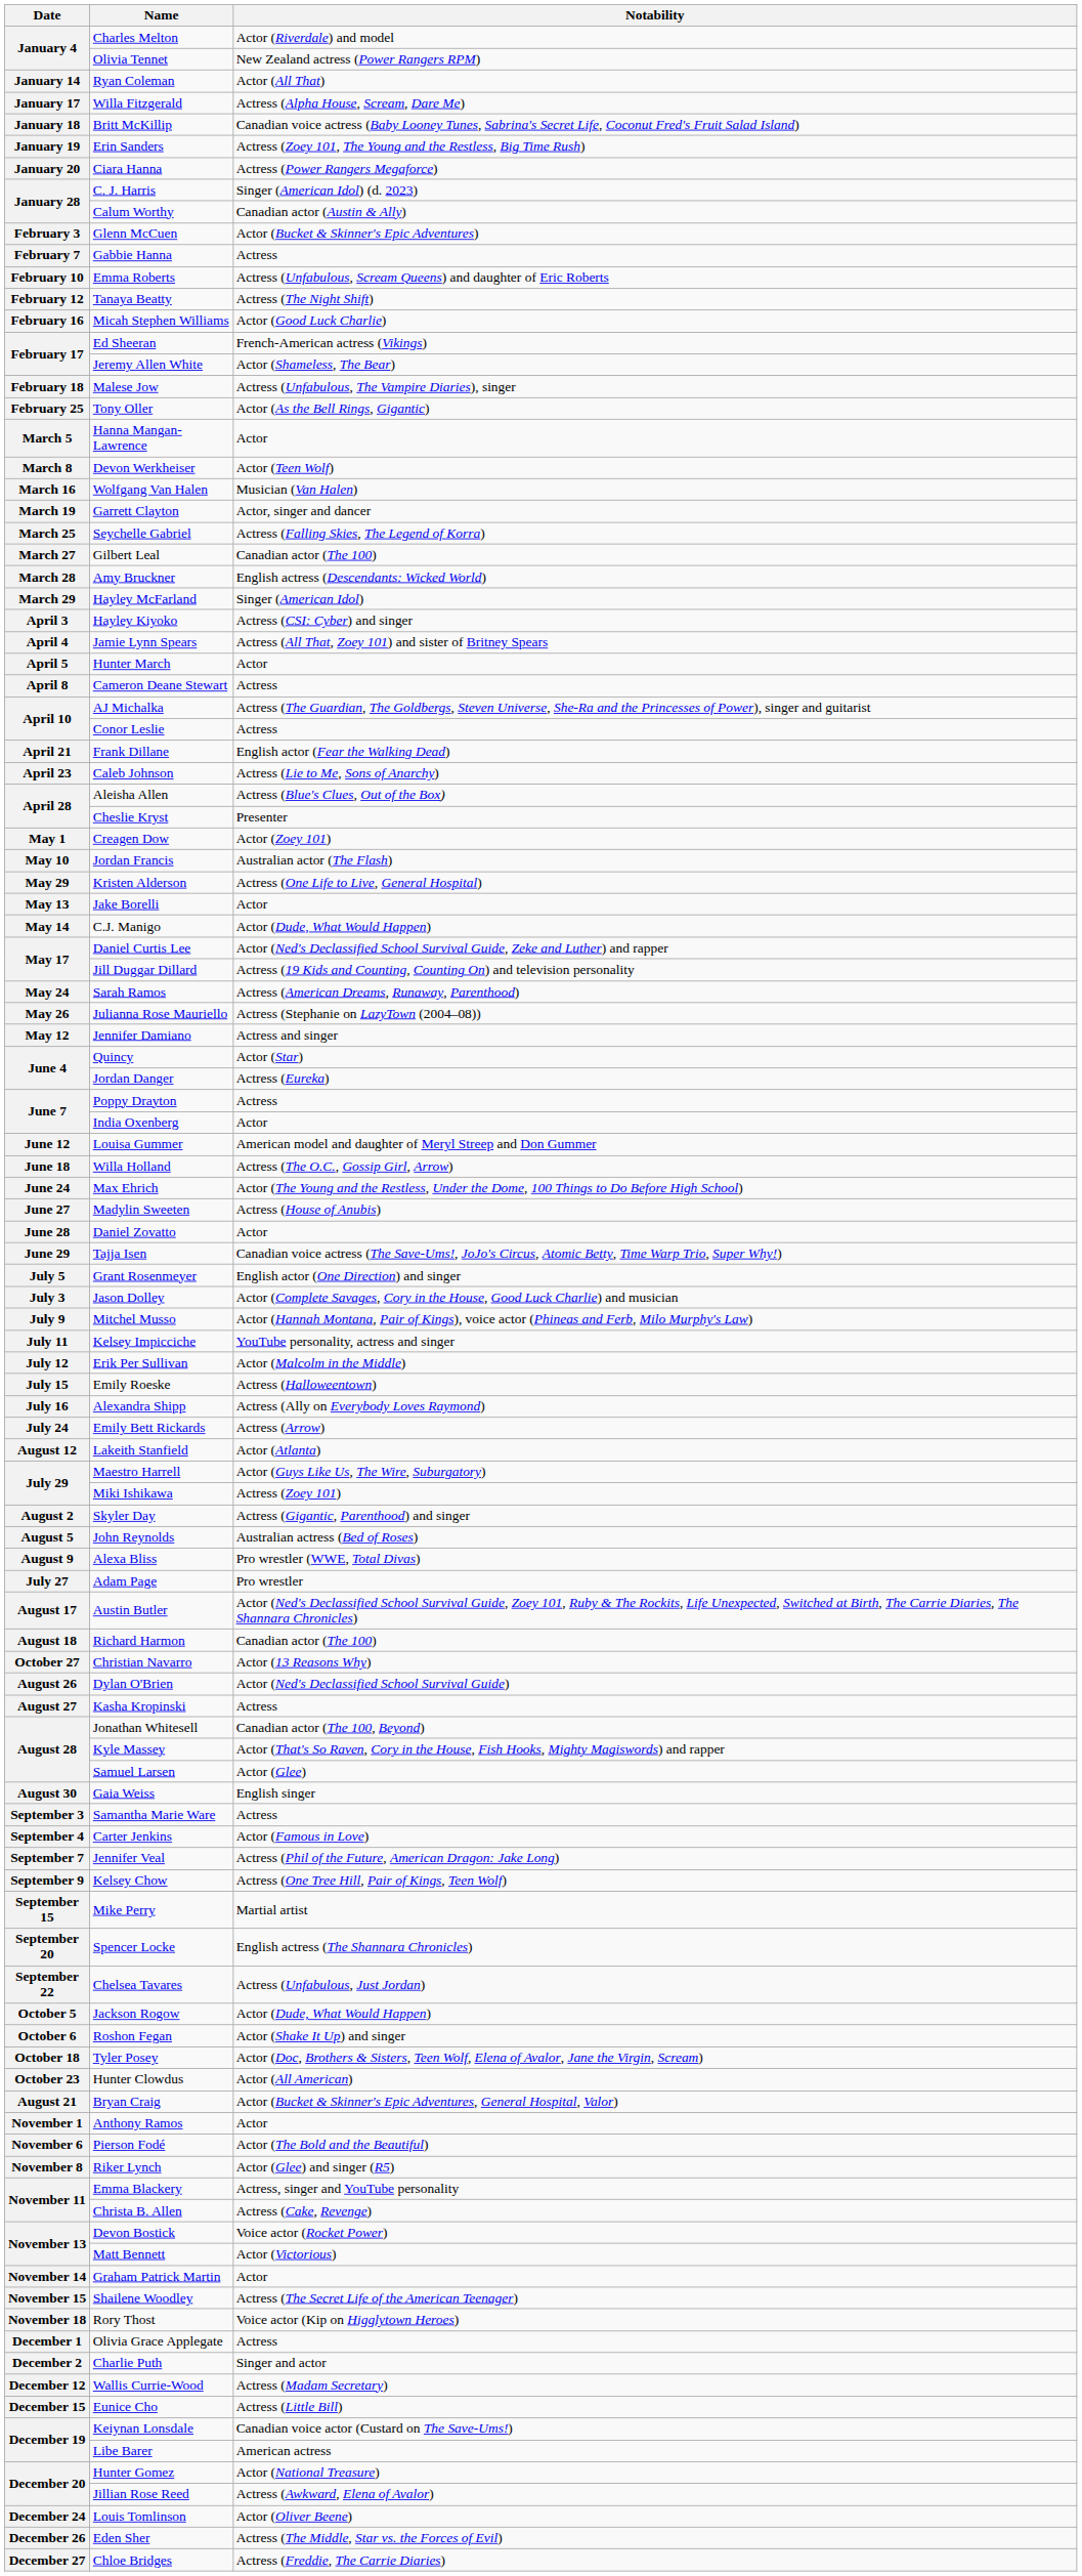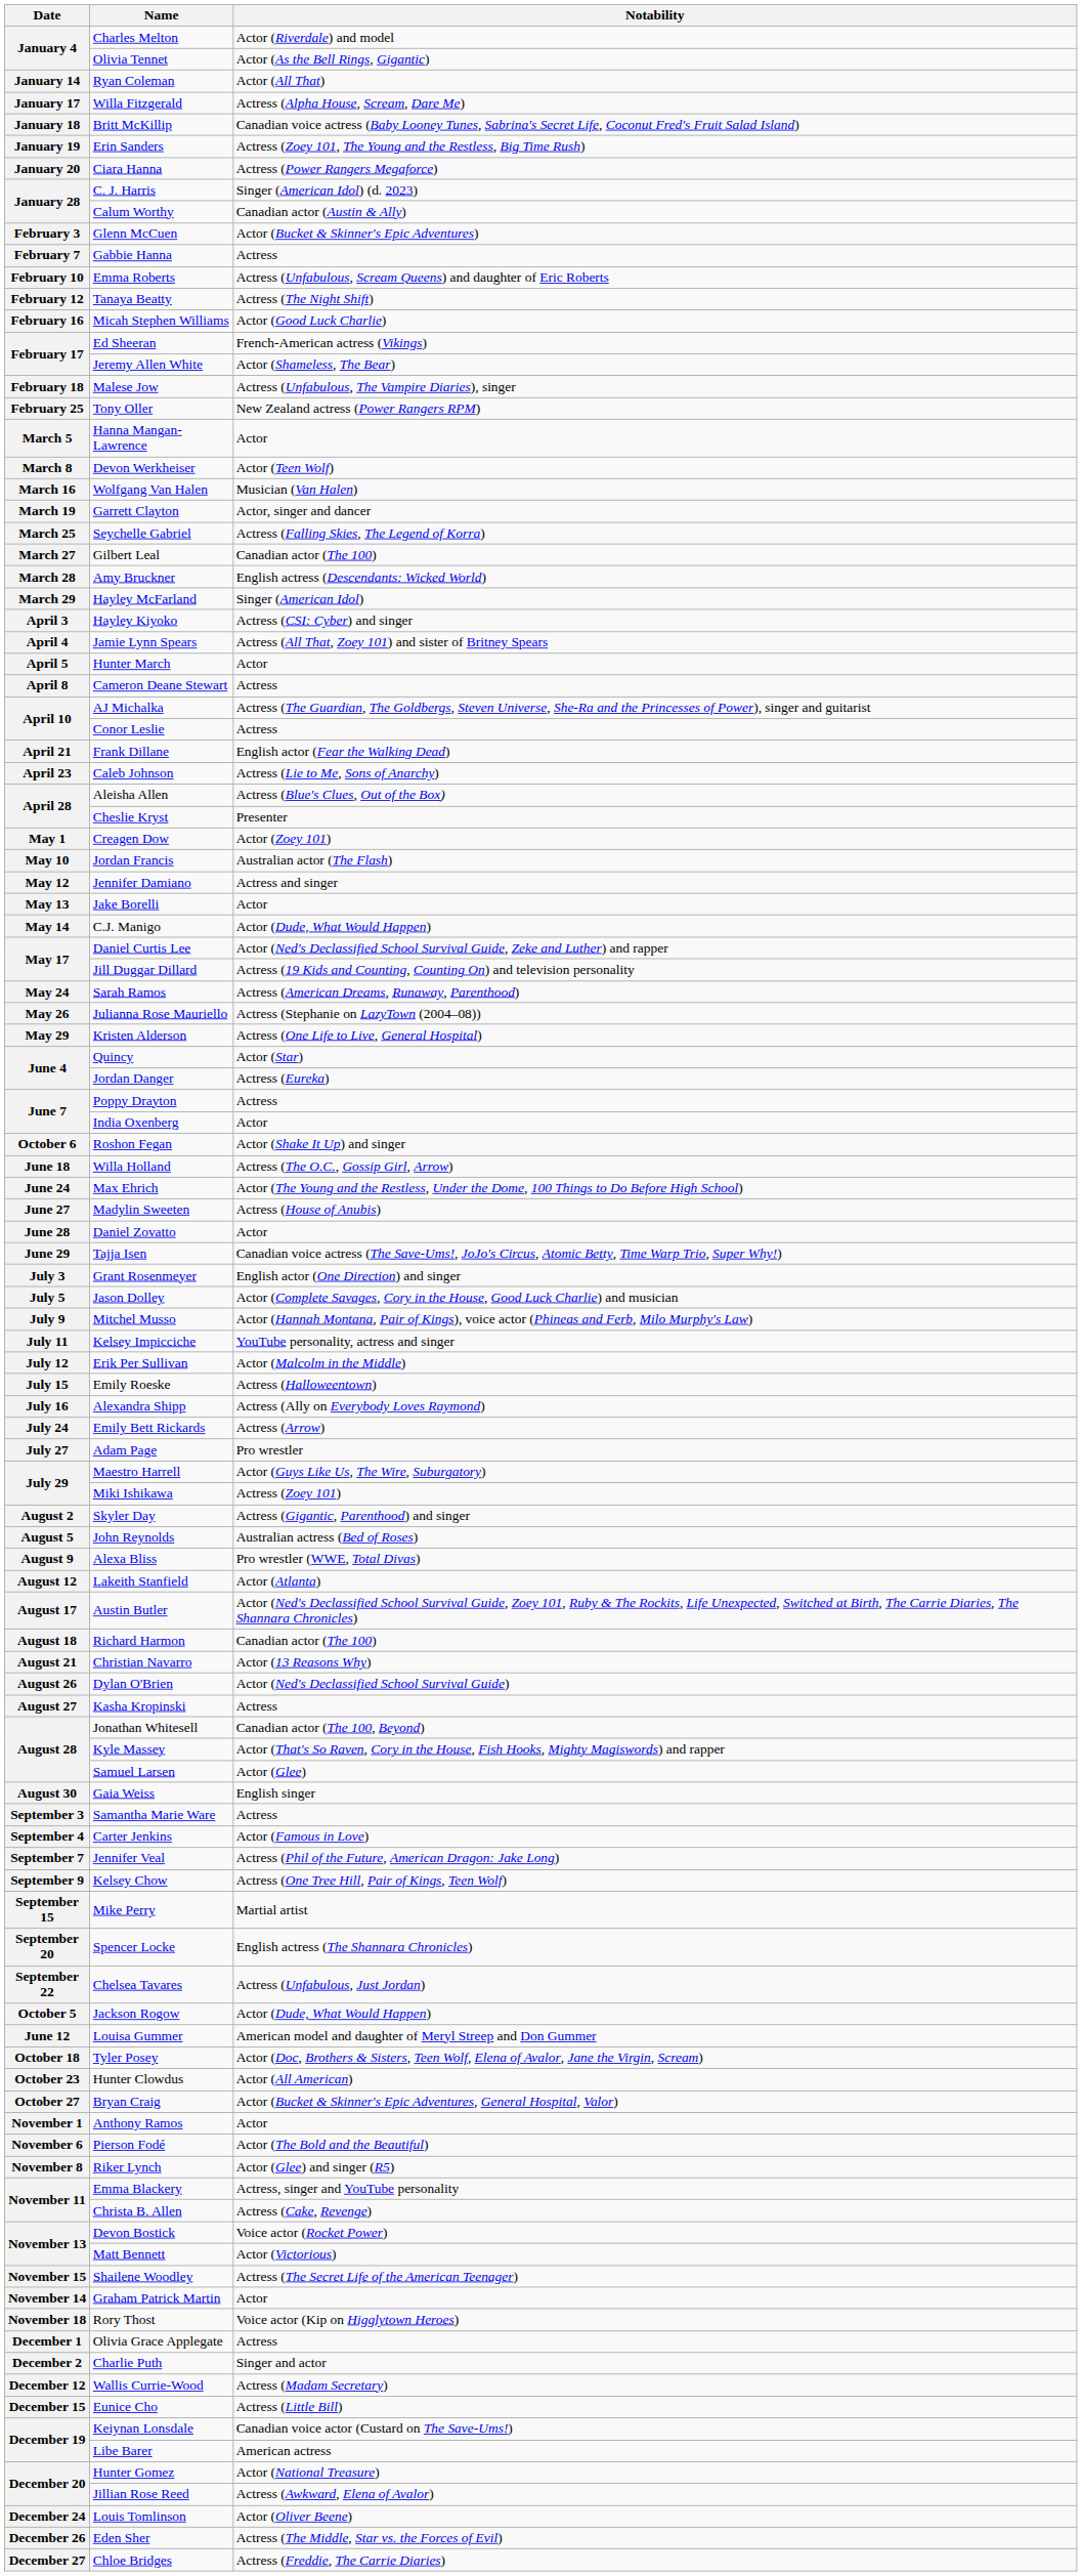Olivia Tennet | Notability: New Zealand actress (Power Rangers RPM) -> Actor (As the Bell Rings, Gigantic)
Tony Oller | Notability: Actor (As the Bell Rings, Gigantic) -> New Zealand actress (Power Rangers RPM)
rows swapped: Jennifer Damiano <-> Kristen Alderson
rows swapped: Louisa Gummer <-> Roshon Fegan
Grant Rosenmeyer | Date: July 5 -> July 3
Jason Dolley | Date: July 3 -> July 5
rows swapped: Adam Page <-> Lakeith Stanfield
Christian Navarro | Date: October 27 -> August 21
Bryan Craig | Date: August 21 -> October 27
rows swapped: Graham Patrick Martin <-> Shailene Woodley
